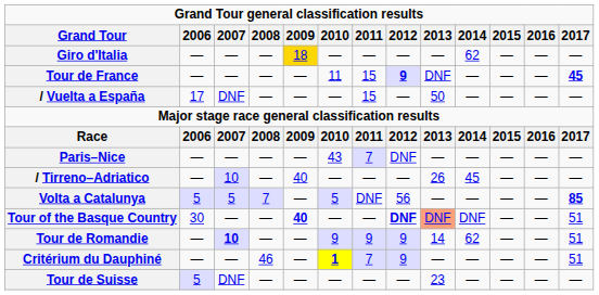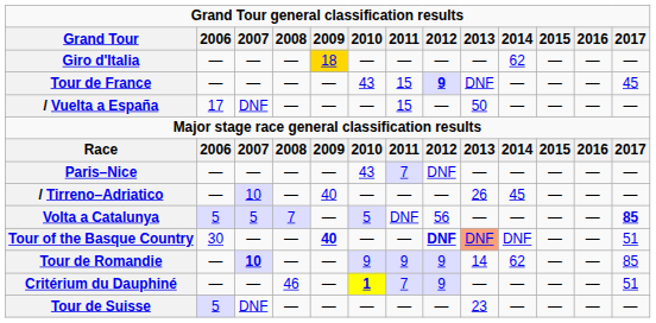Tour de France | 2010: 11 -> 43
Tour de France | 2017: bold -> normal
Tour de Romandie | 2017: 51 -> 85
